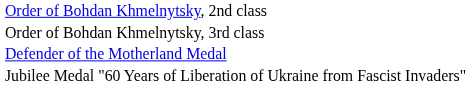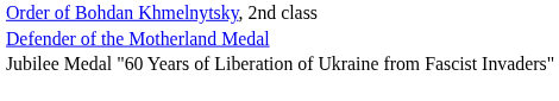- row: Order of Bohdan Khmelnytsky, 3rd class
